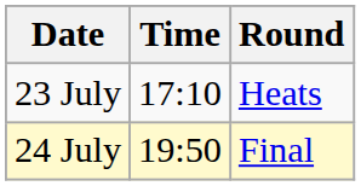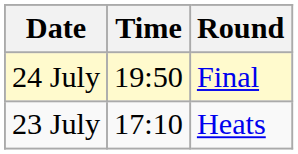rows swapped: 23 July <-> 24 July
